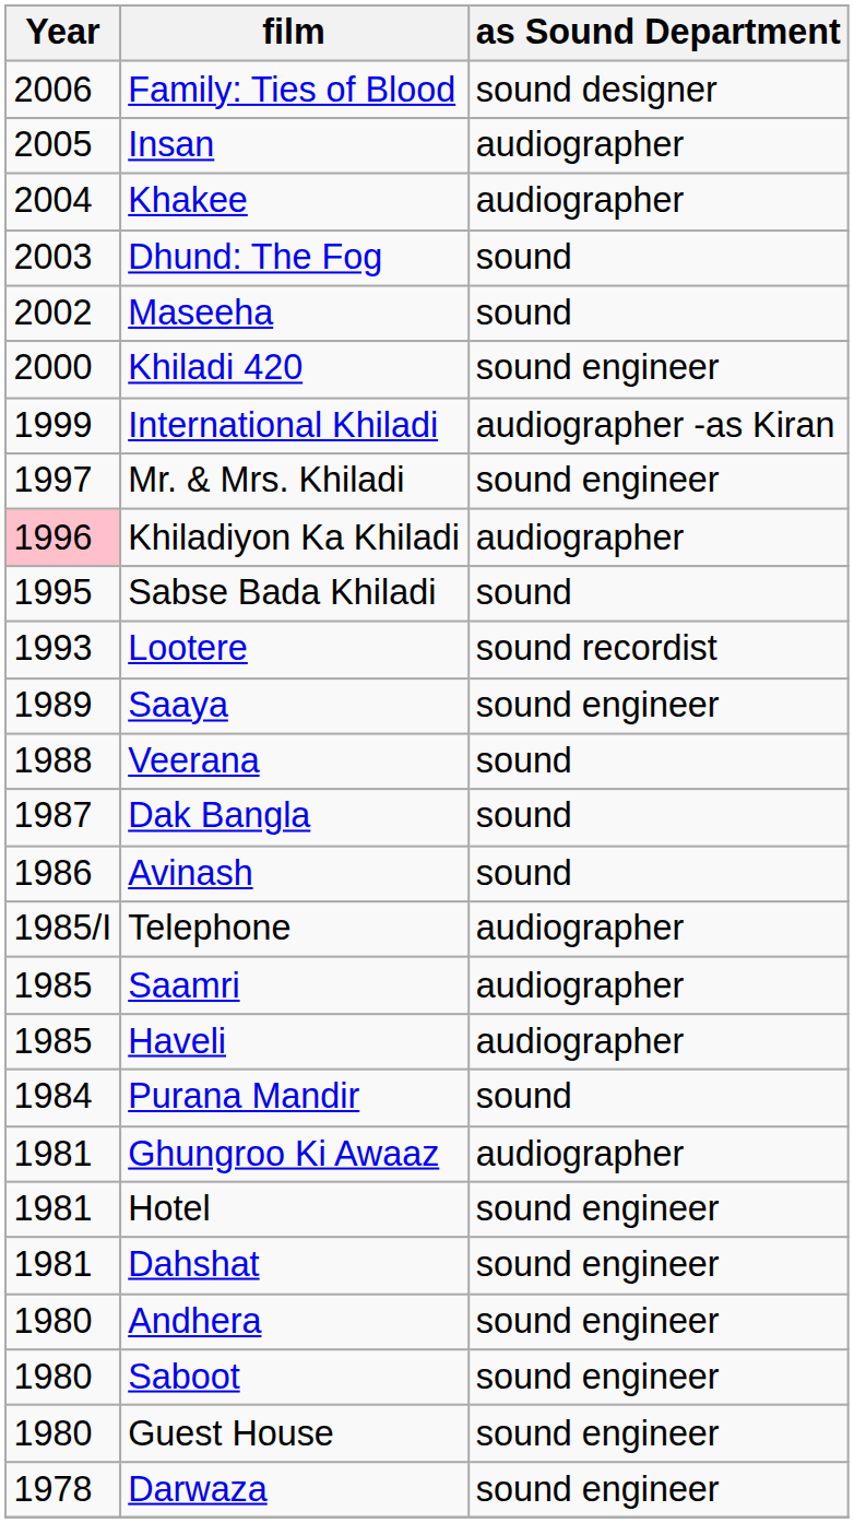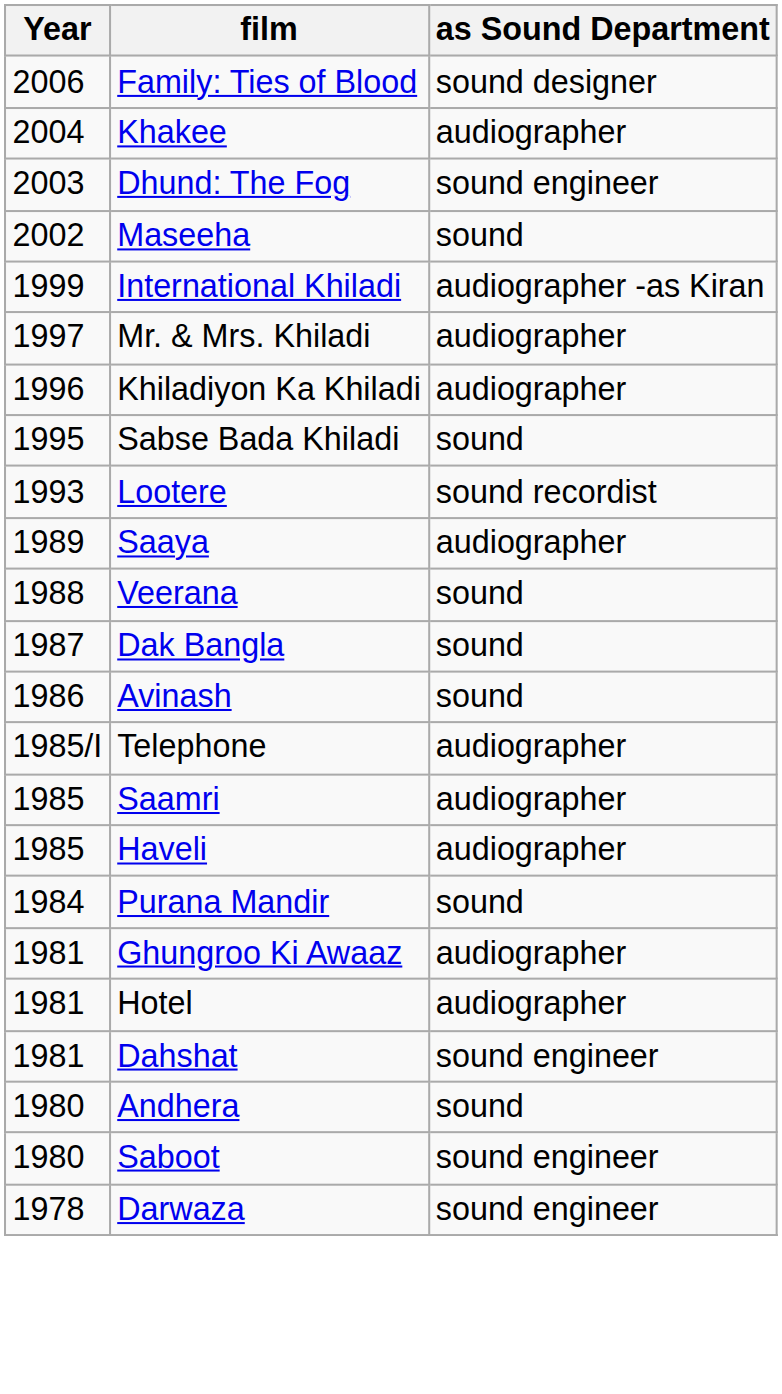- row: 2005 | Insan | audiographer
Dhund: The Fog | as Sound Department: sound -> sound engineer
- row: 2000 | Khiladi 420 | sound engineer
Mr. & Mrs. Khiladi | as Sound Department: sound engineer -> audiographer
Khiladiyon Ka Khiladi | Year: pink background -> no background
Saaya | as Sound Department: sound engineer -> audiographer
Hotel | as Sound Department: sound engineer -> audiographer
Andhera | as Sound Department: sound engineer -> sound
- row: 1980 | Guest House | sound engineer
